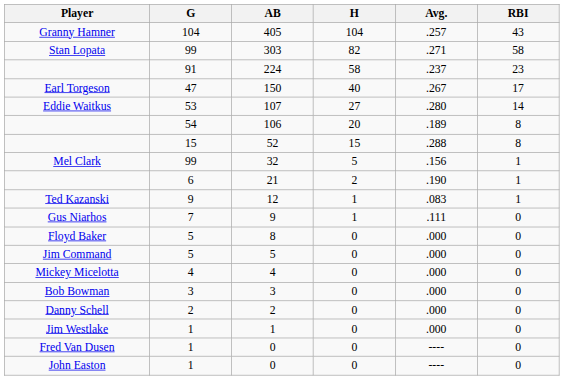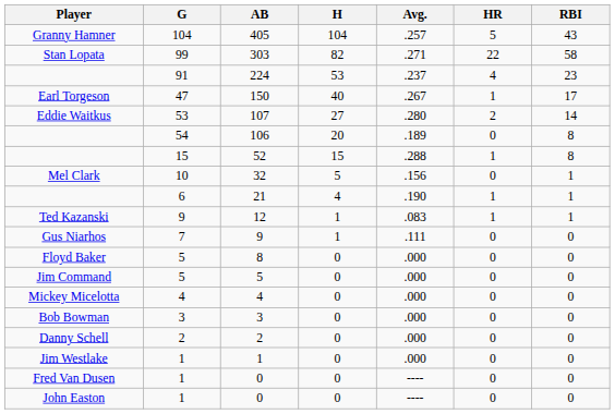+ column: HR | 5 | 22 | 4 | 1 | 2 | 0 | 1 | 0 | 1 | 1 | 0 | 0 | 0 | 0 | 0 | 0 | 0 | 0 | 0
224 | H: 58 -> 53
32 | G: 99 -> 10
21 | H: 2 -> 4
